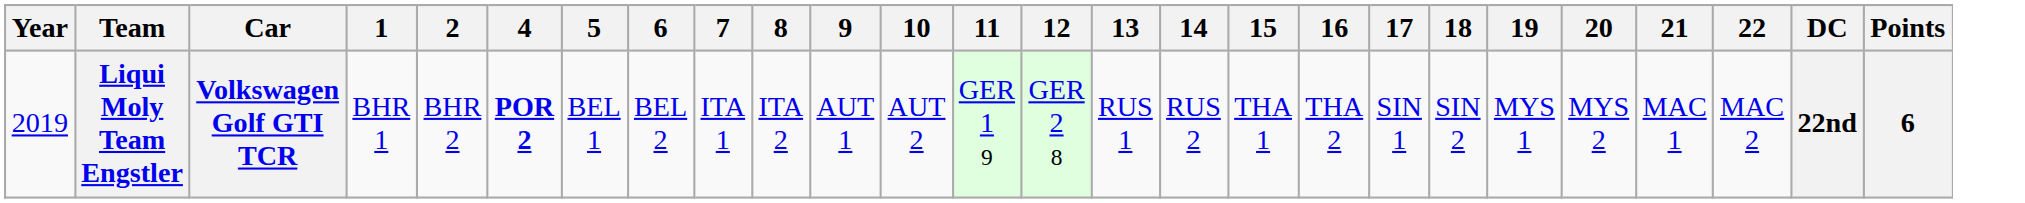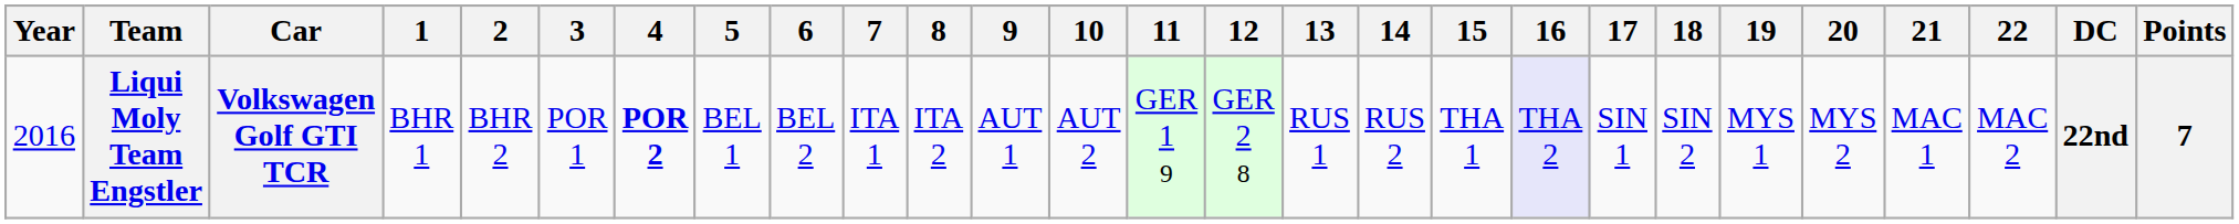+ column: 3 | POR 1
Liqui Moly Team Engstler | Year: 2019 -> 2016
Liqui Moly Team Engstler | 16: no background -> lavender background
Liqui Moly Team Engstler | Points: 6 -> 7
